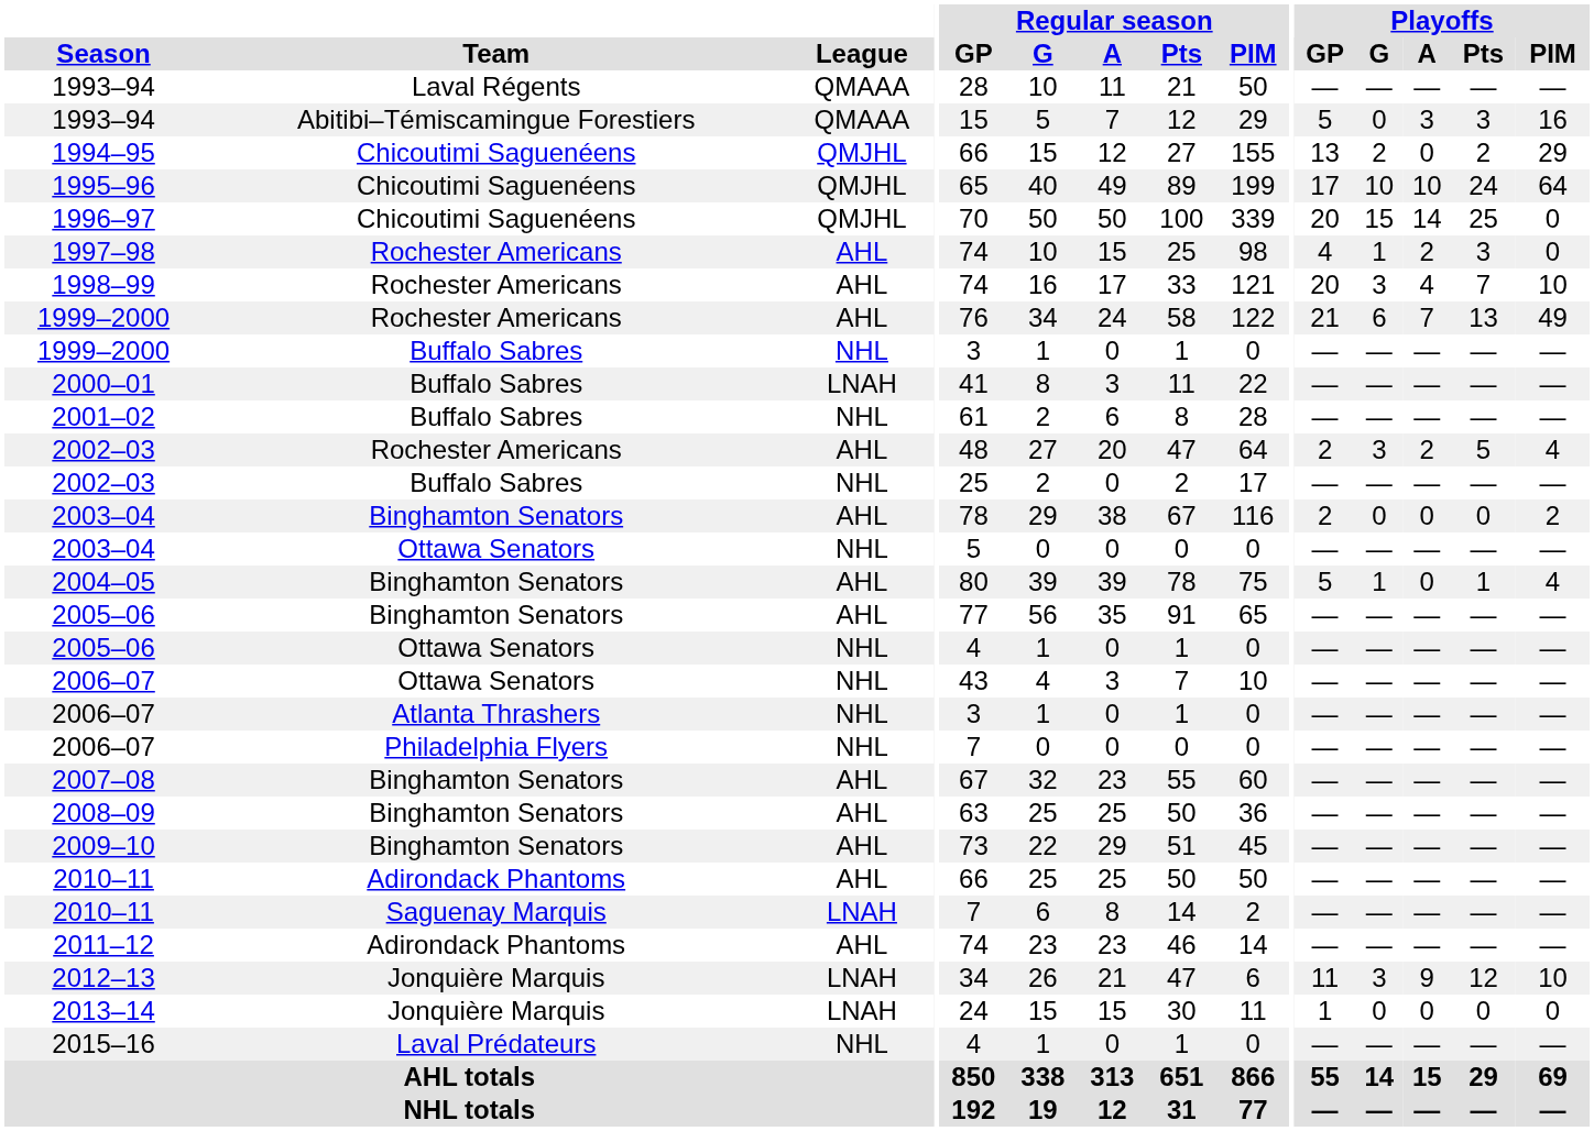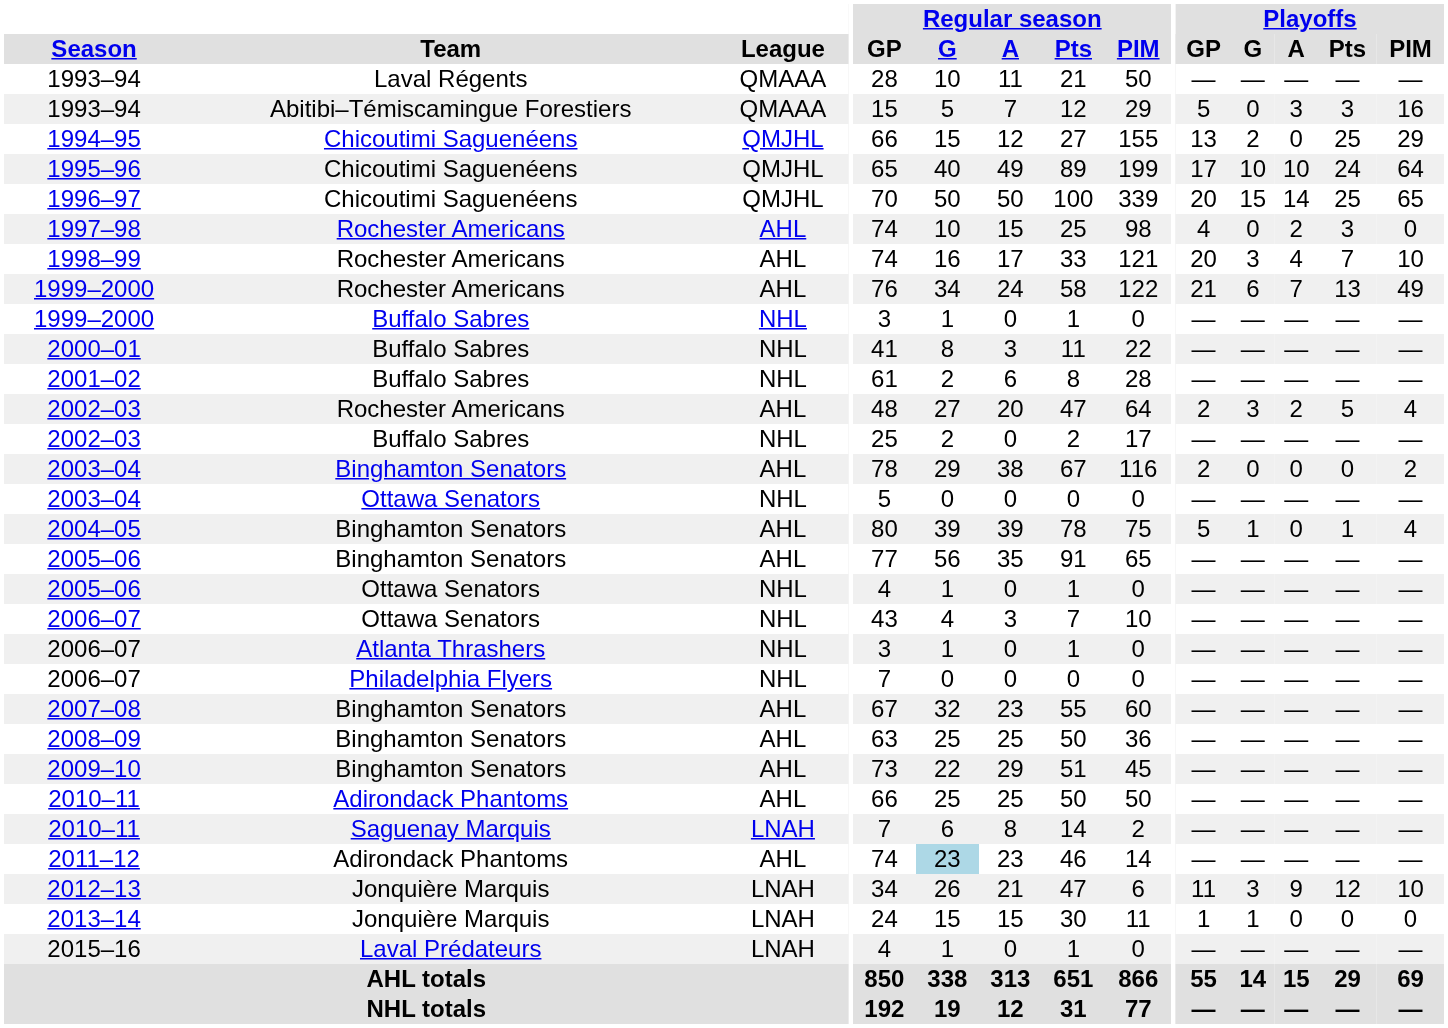1994–95 | Playoffs / Pts: 2 -> 25
1996–97 | Playoffs / PIM: 0 -> 65
1997–98 | Playoffs / G: 1 -> 0
2000–01 | League: LNAH -> NHL
2011–12 | Regular season / G: no background -> lightblue background
2013–14 | Playoffs / G: 0 -> 1
2015–16 | League: NHL -> LNAH
